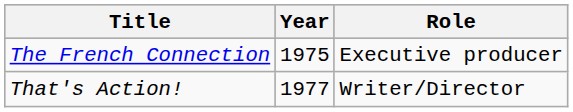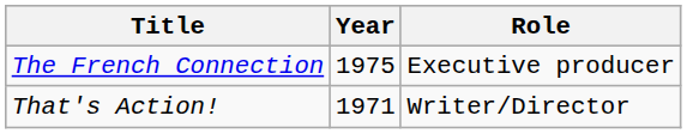That's Action! | Year: 1977 -> 1971
